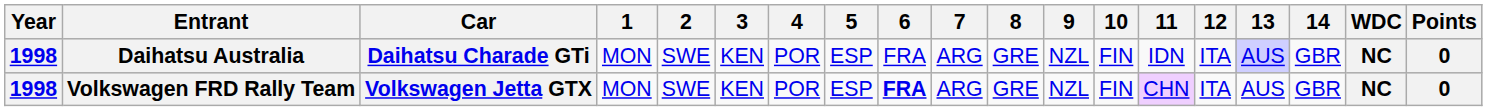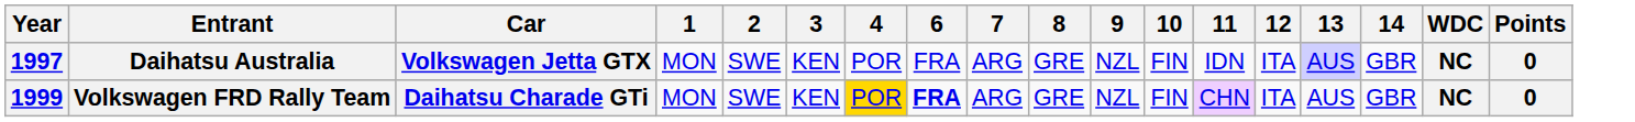- column: 5 | ESP | ESP
Daihatsu Australia | Year: 1998 -> 1997
Daihatsu Australia | Car: Daihatsu Charade GTi -> Volkswagen Jetta GTX
Volkswagen FRD Rally Team | Year: 1998 -> 1999
Volkswagen FRD Rally Team | Car: Volkswagen Jetta GTX -> Daihatsu Charade GTi
Volkswagen FRD Rally Team | 4: no background -> gold background
